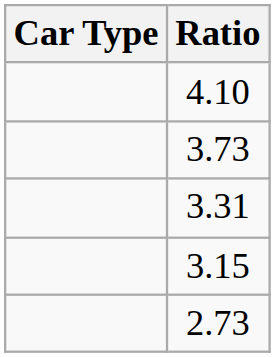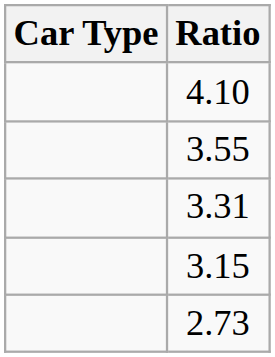- row: 3.73
+ row: 3.55
